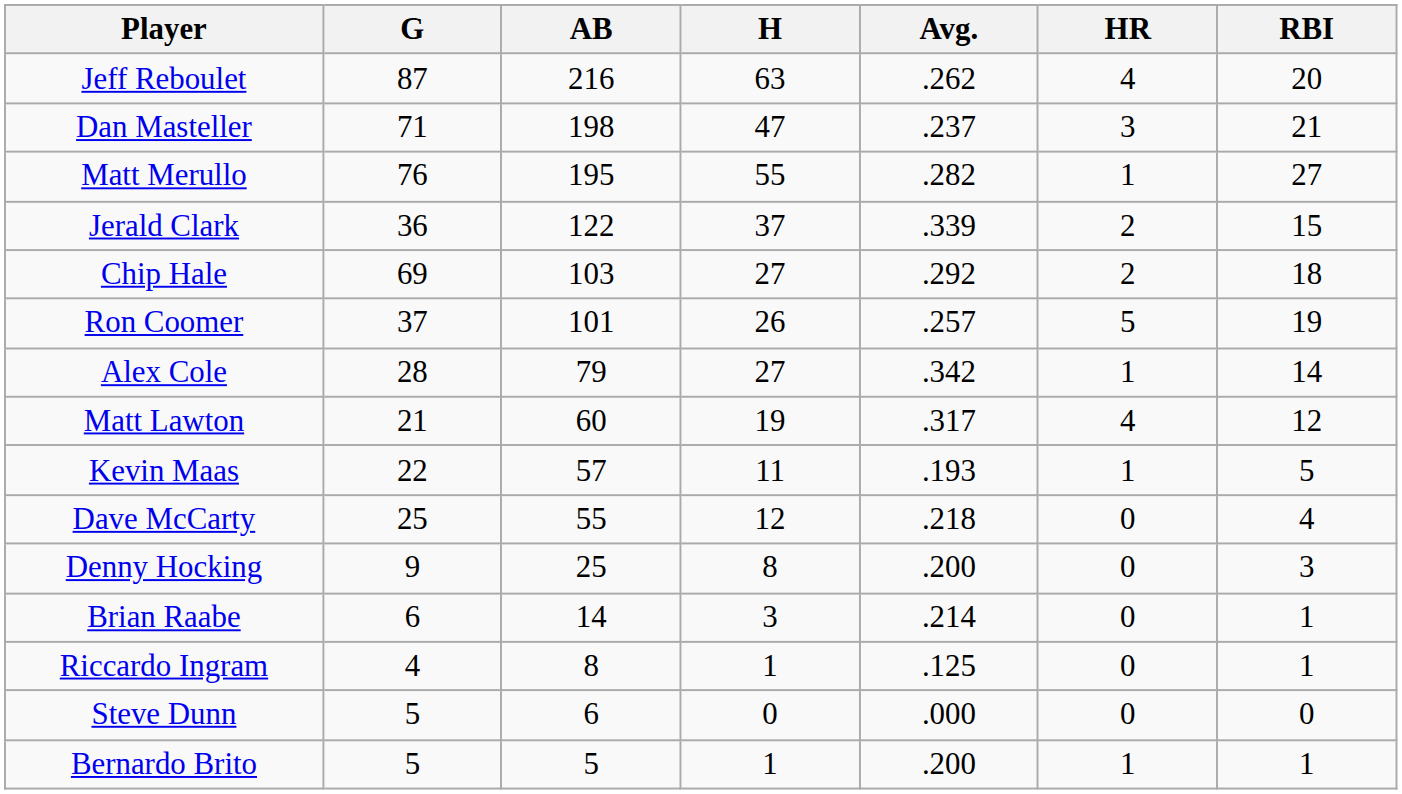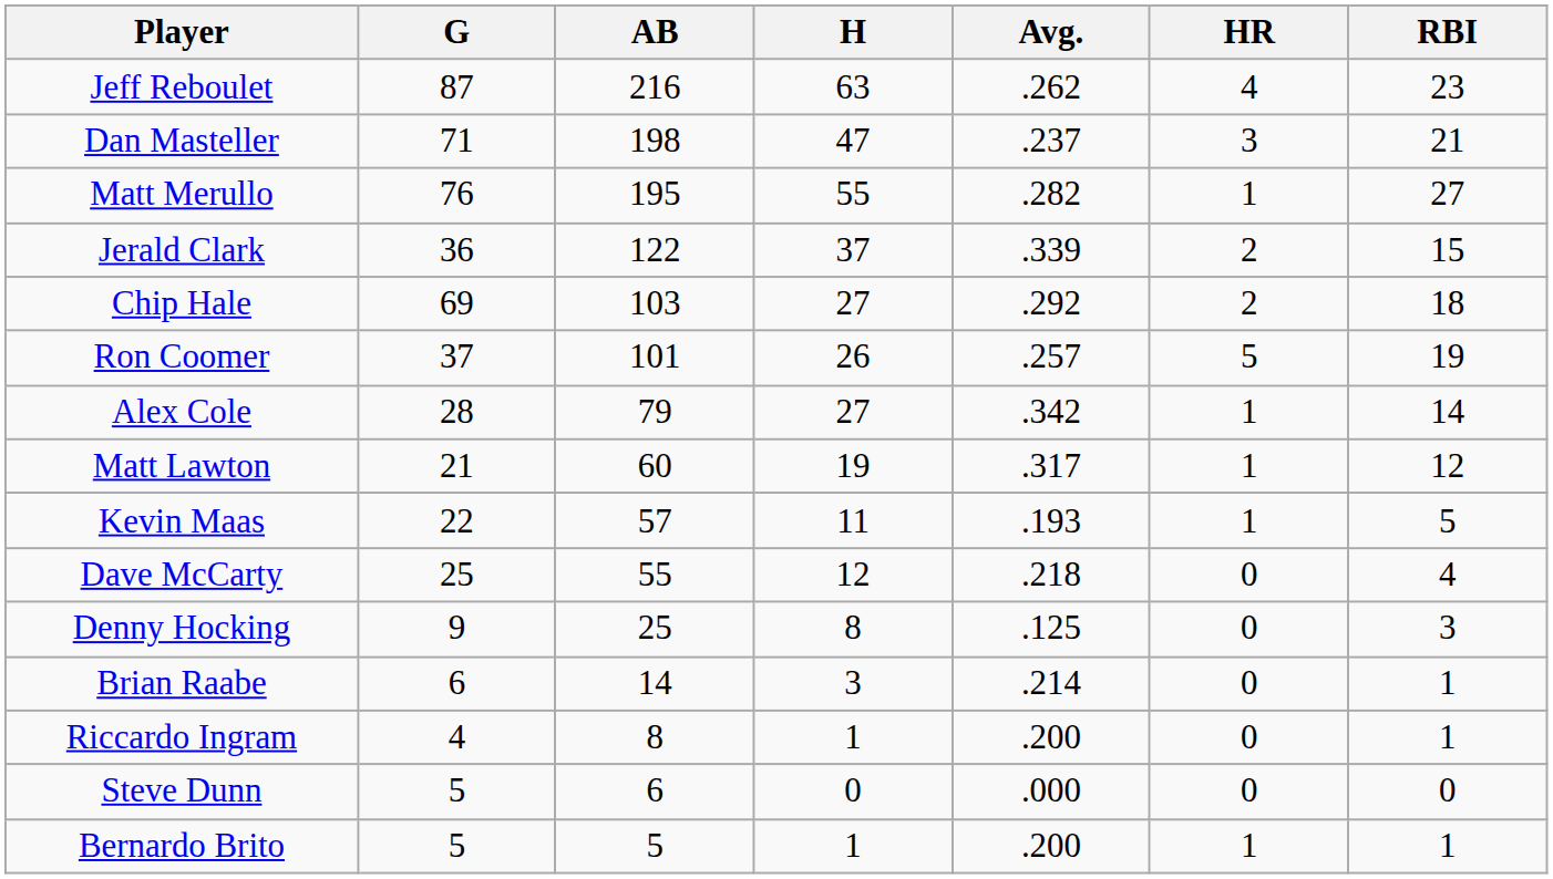Jeff Reboulet | RBI: 20 -> 23
Matt Lawton | HR: 4 -> 1
Denny Hocking | Avg.: .200 -> .125
Riccardo Ingram | Avg.: .125 -> .200
